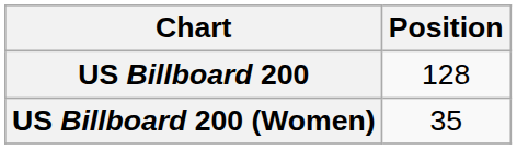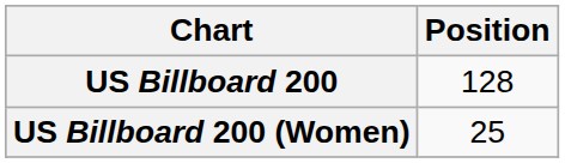US Billboard 200 (Women) | Position: 35 -> 25
